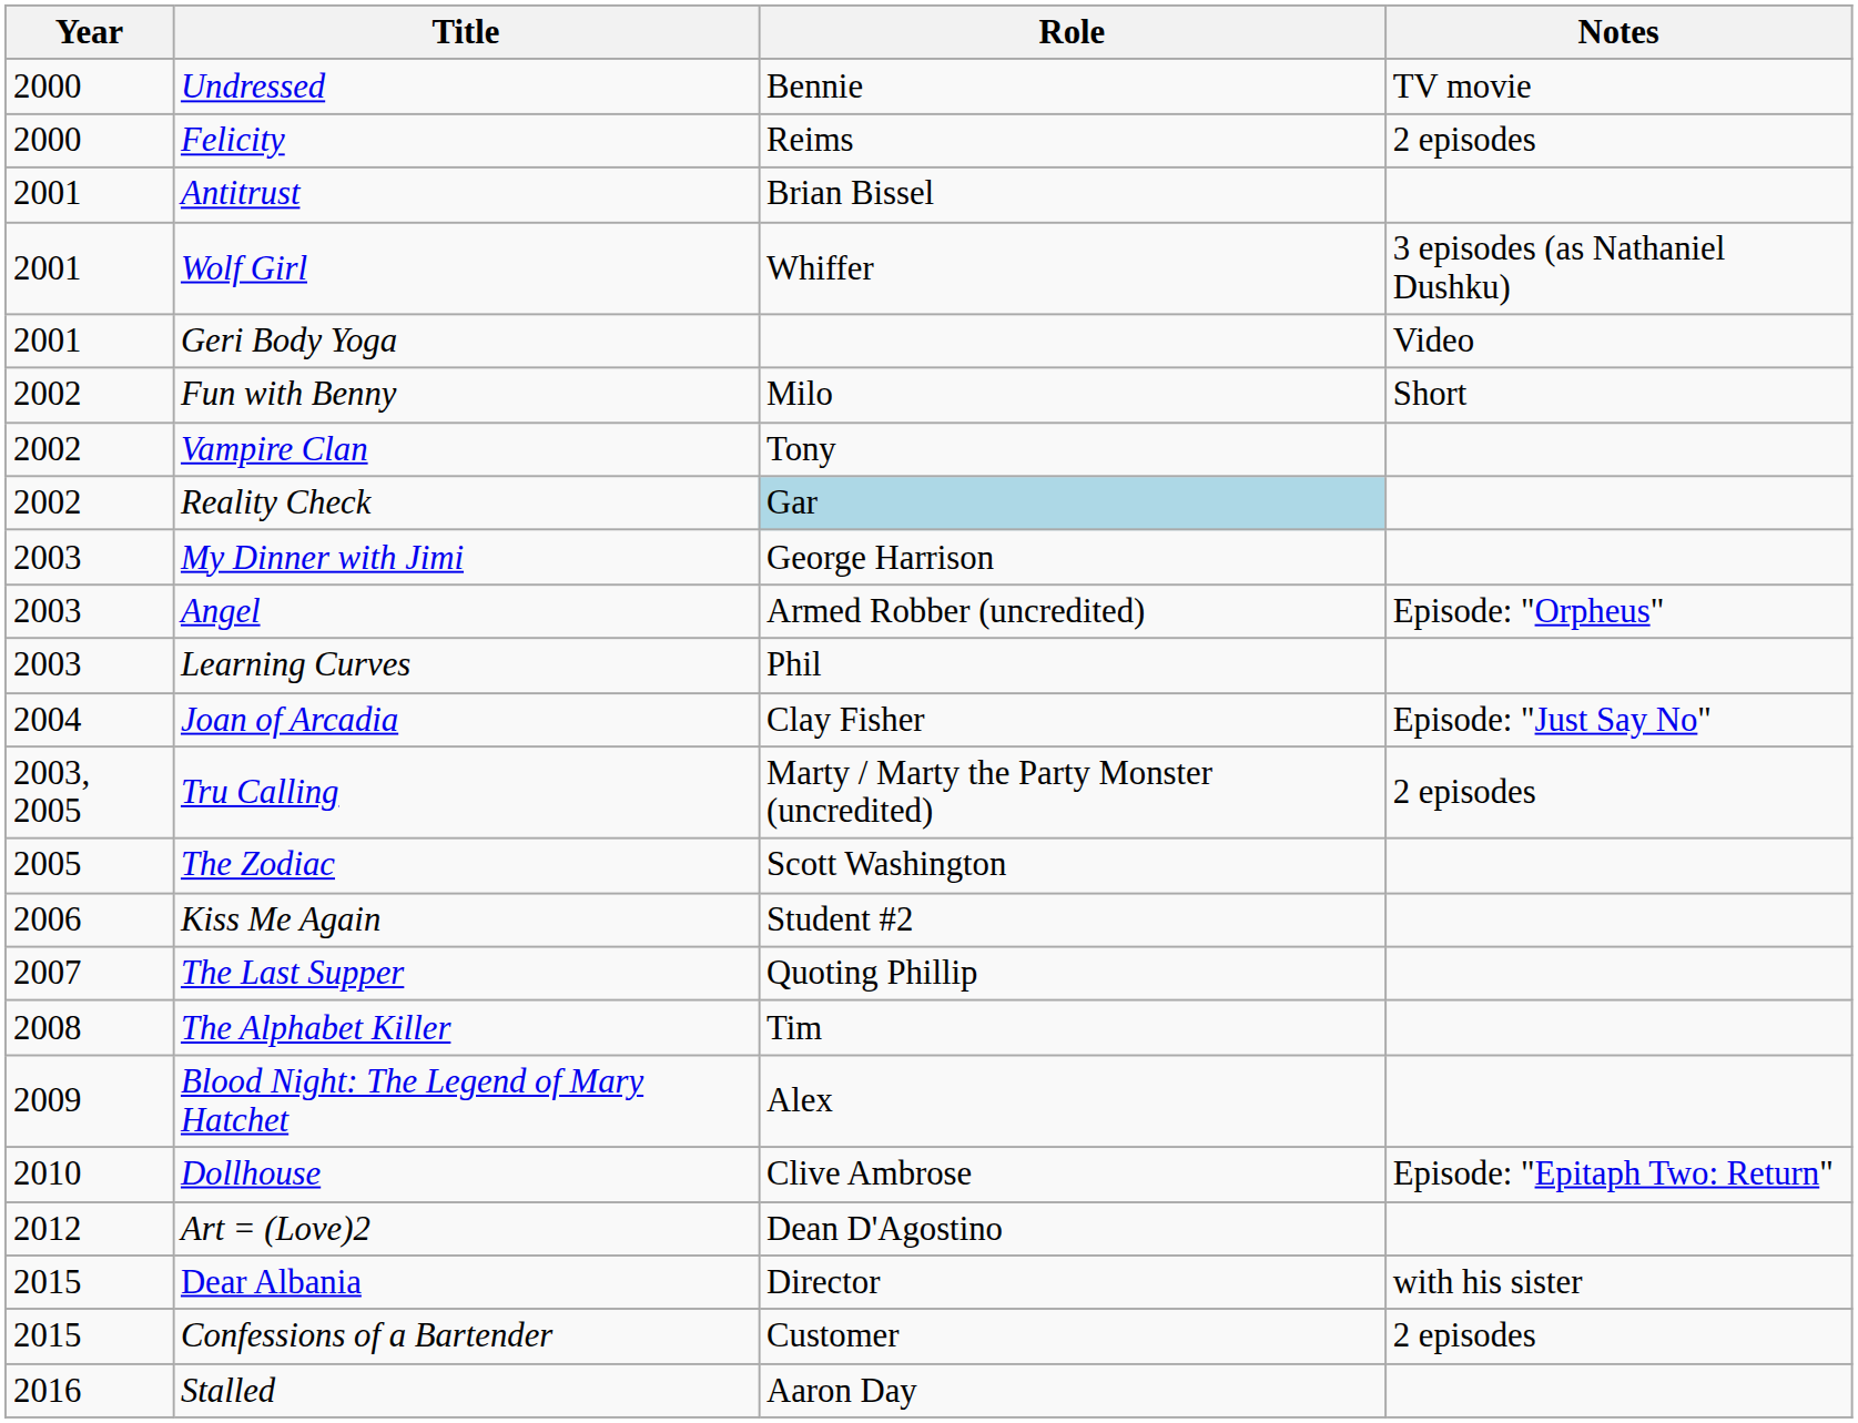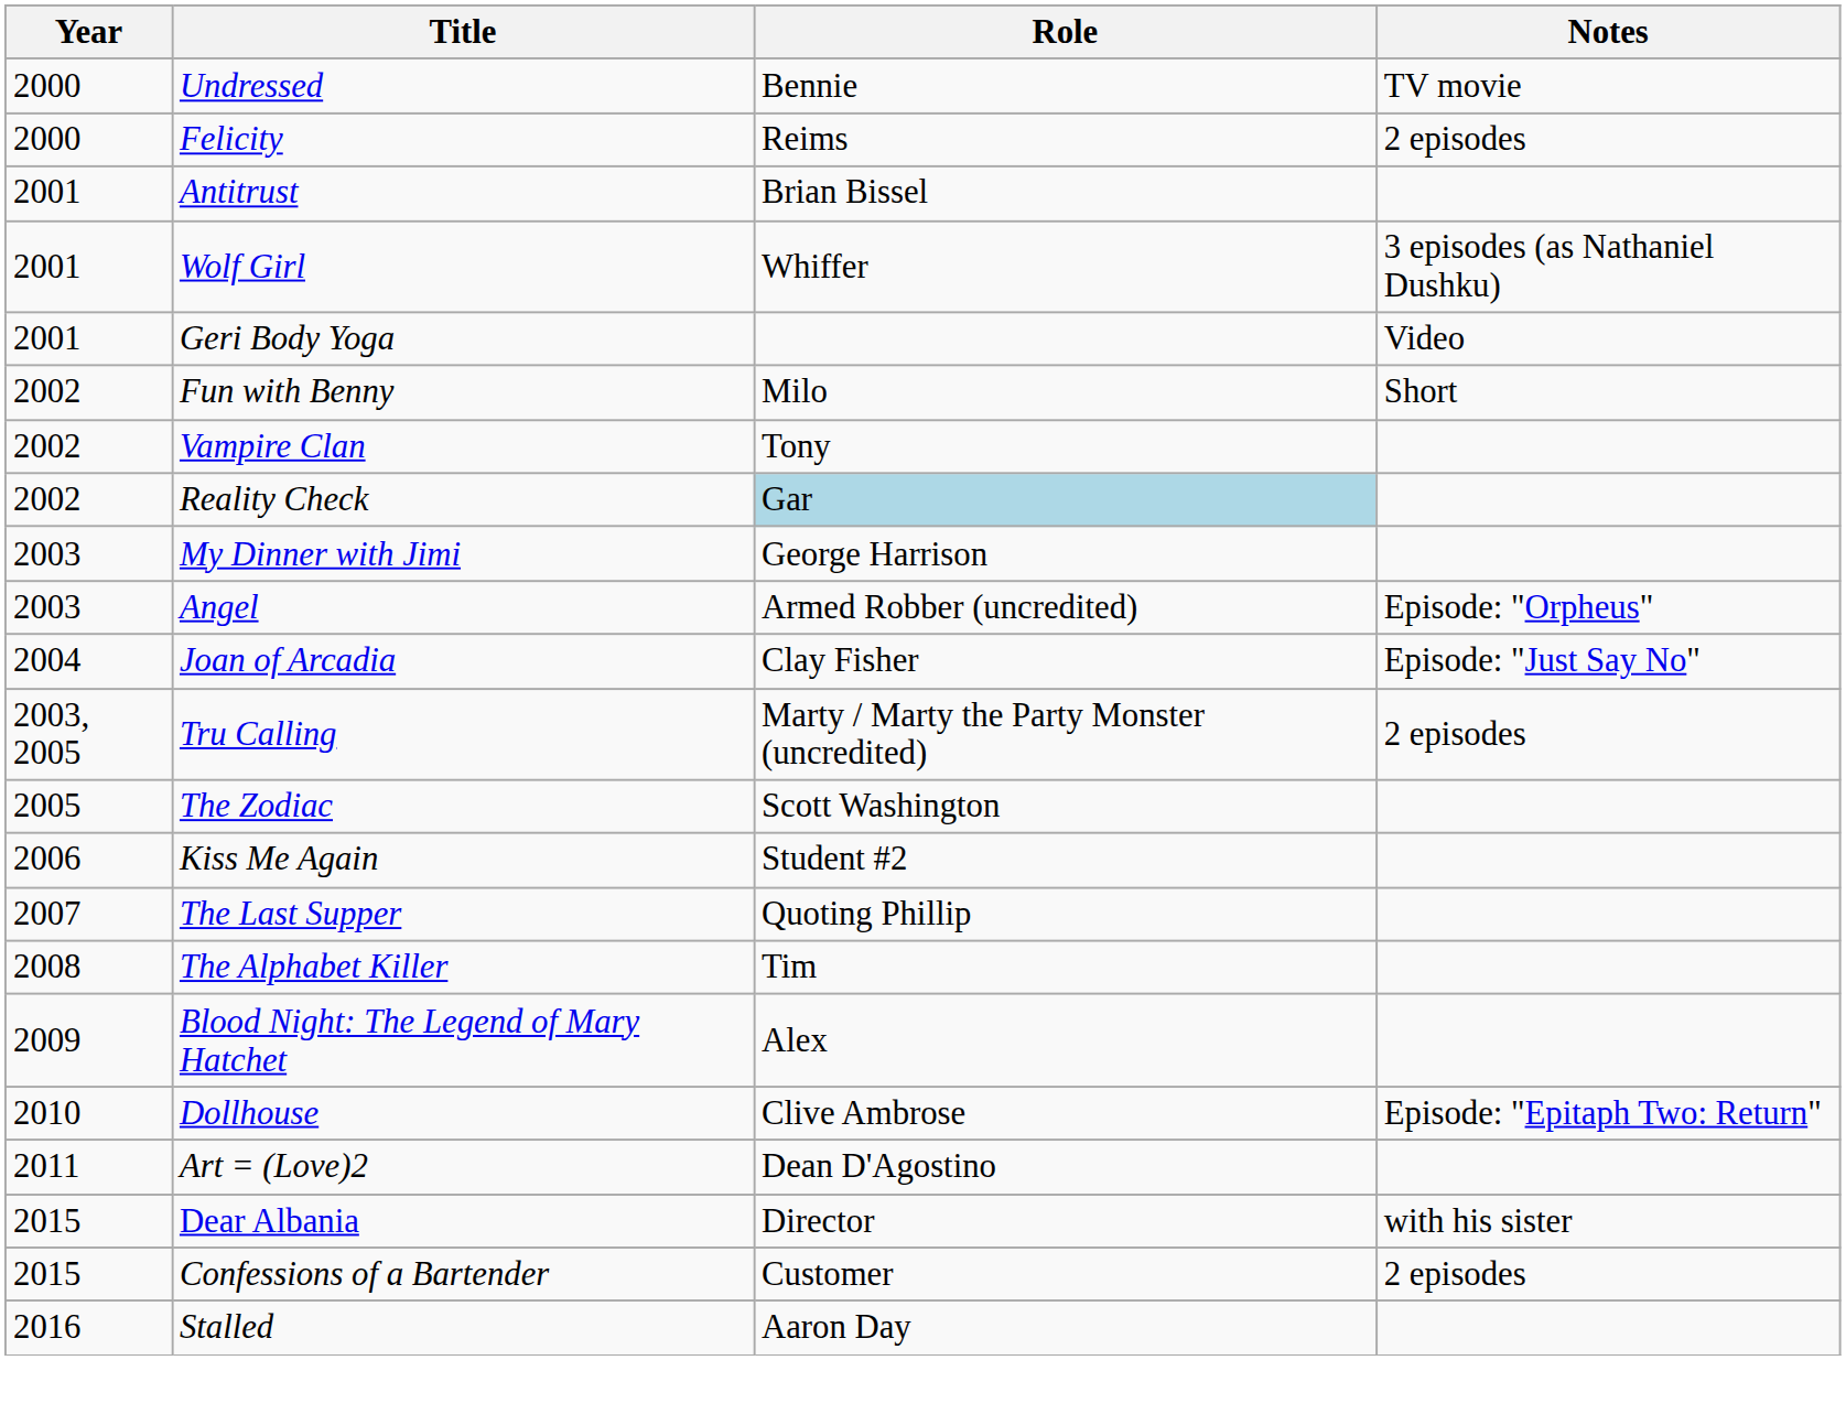- row: 2003 | Learning Curves | Phil
Art = (Love)2 | Year: 2012 -> 2011
